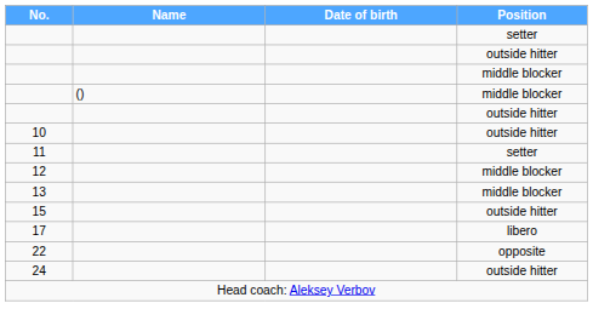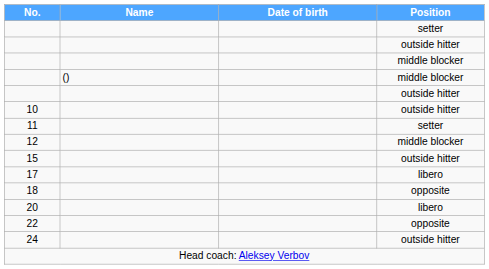- row: 13 | middle blocker
+ row: 18 | opposite
+ row: 20 | libero
